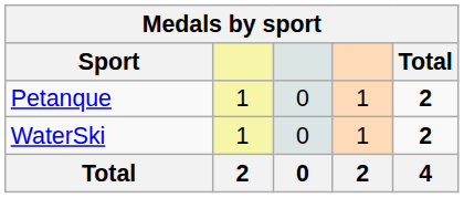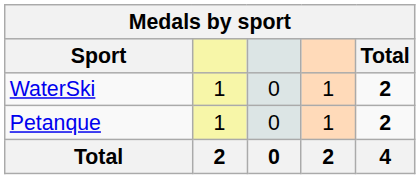rows swapped: Petanque <-> WaterSki
